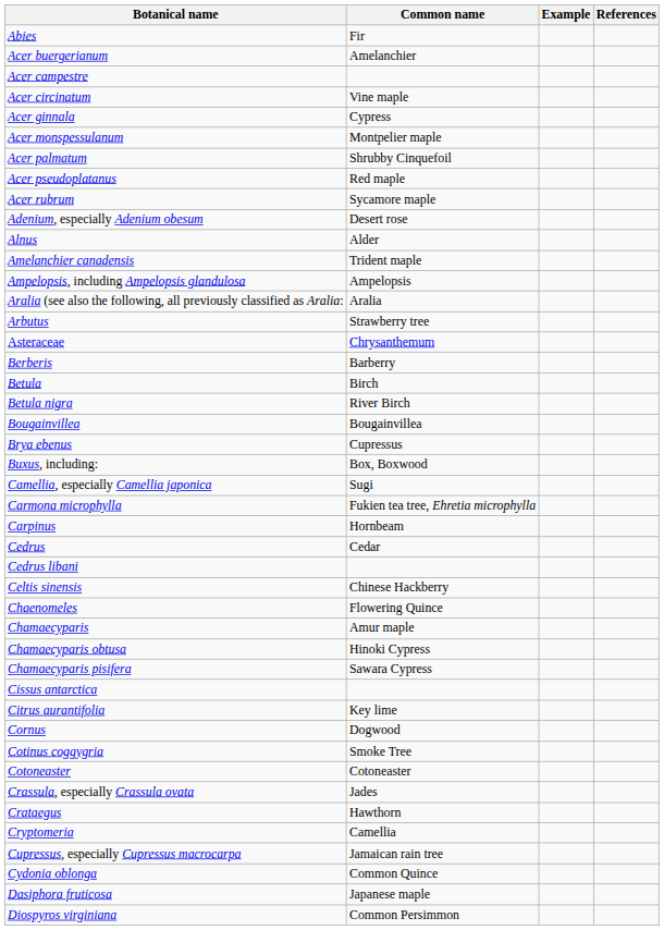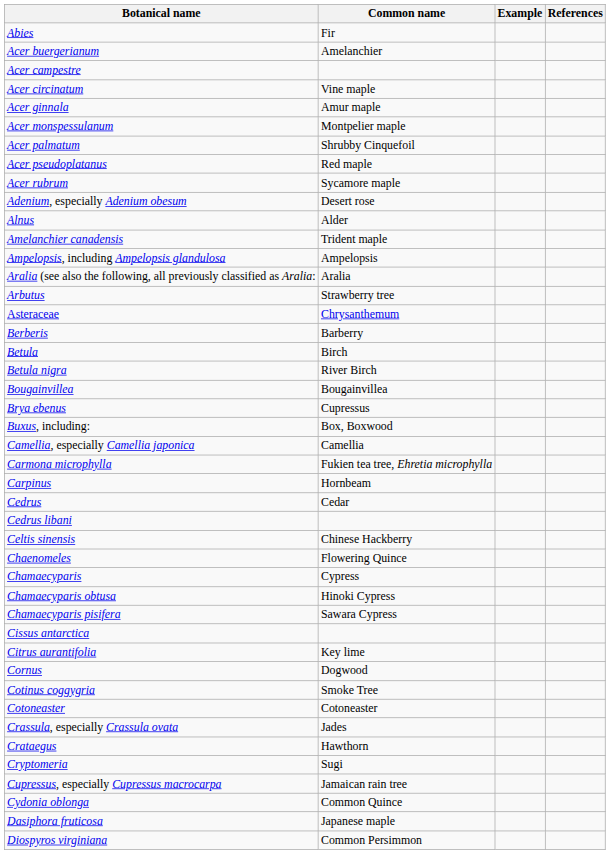Acer ginnala | Common name: Cypress -> Amur maple
Camellia, especially Camellia japonica | Common name: Sugi -> Camellia
Chamaecyparis | Common name: Amur maple -> Cypress
Cryptomeria | Common name: Camellia -> Sugi
